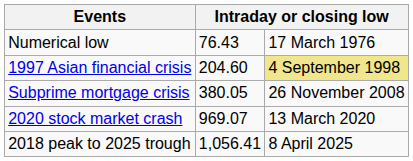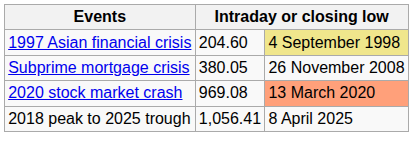- row: Numerical low | 76.43 | 17 March 1976
2020 stock market crash | column 2: 969.07 -> 969.08
2020 stock market crash | column 3: no background -> lightsalmon background
